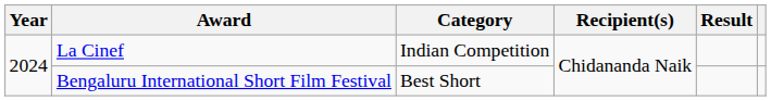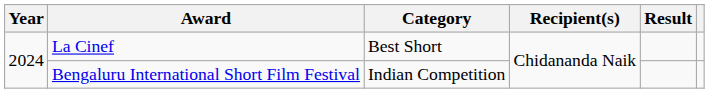La Cinef | Category: Indian Competition -> Best Short
Bengaluru International Short Film Festival | Category: Best Short -> Indian Competition
